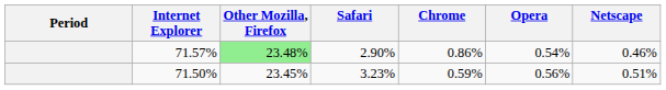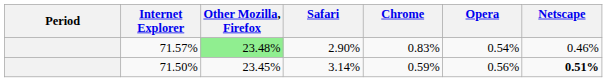71.57% | Chrome: 0.86% -> 0.83%
71.50% | Safari: 3.23% -> 3.14%
71.50% | Netscape: normal -> bold
